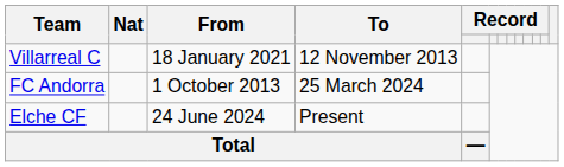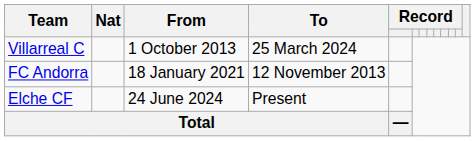Villarreal C | From: 18 January 2021 -> 1 October 2013
Villarreal C | To: 12 November 2013 -> 25 March 2024
FC Andorra | From: 1 October 2013 -> 18 January 2021
FC Andorra | To: 25 March 2024 -> 12 November 2013
